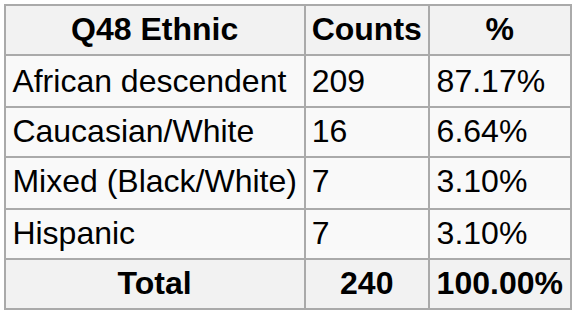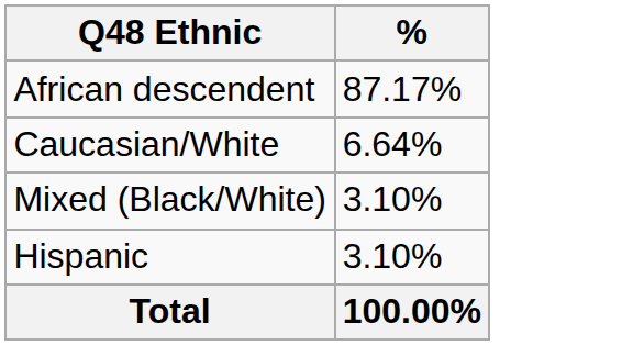- column: Counts | 209 | 16 | 7 | 7 | 240
